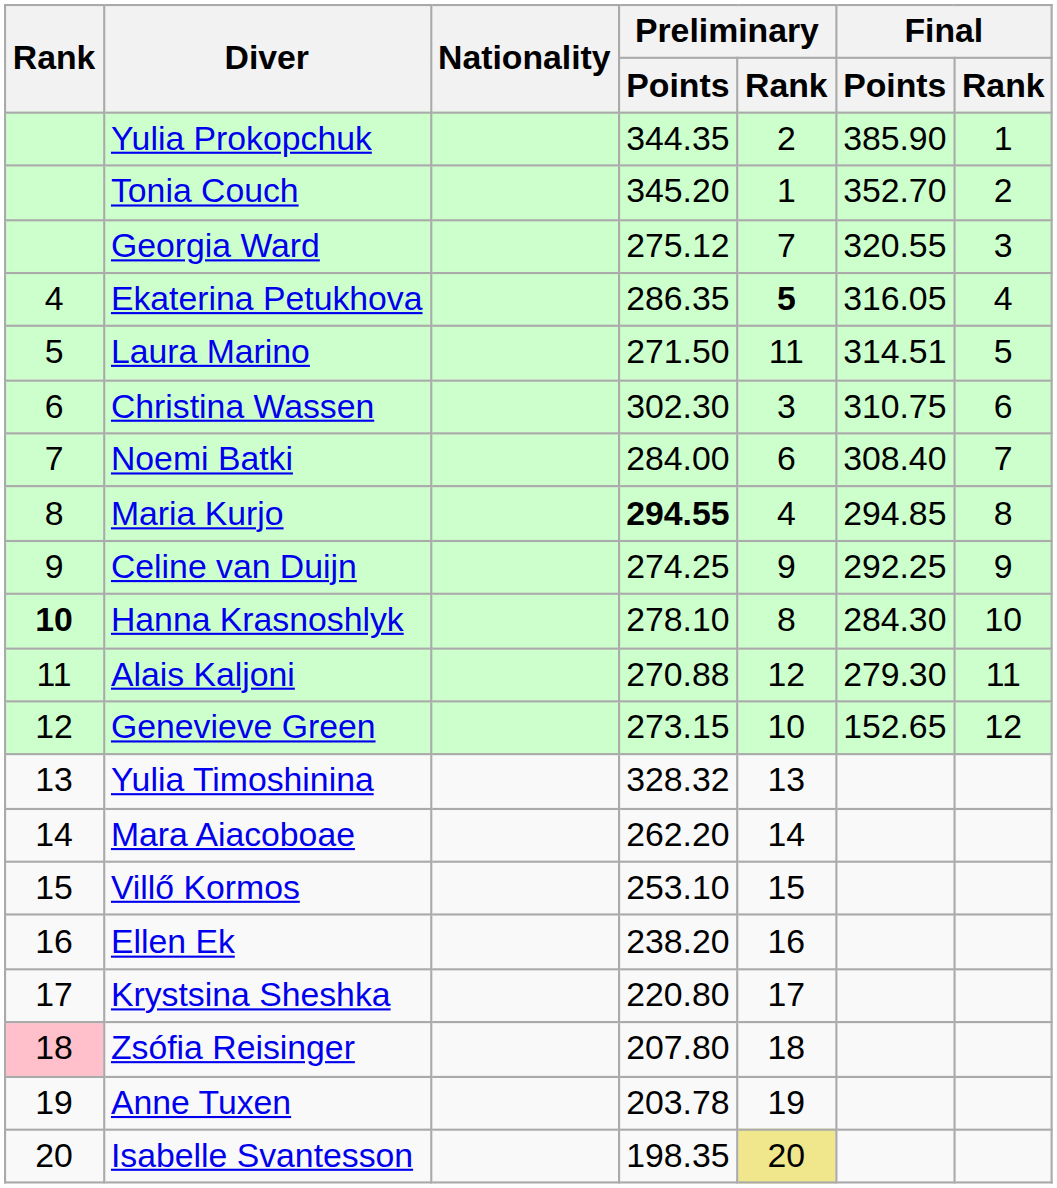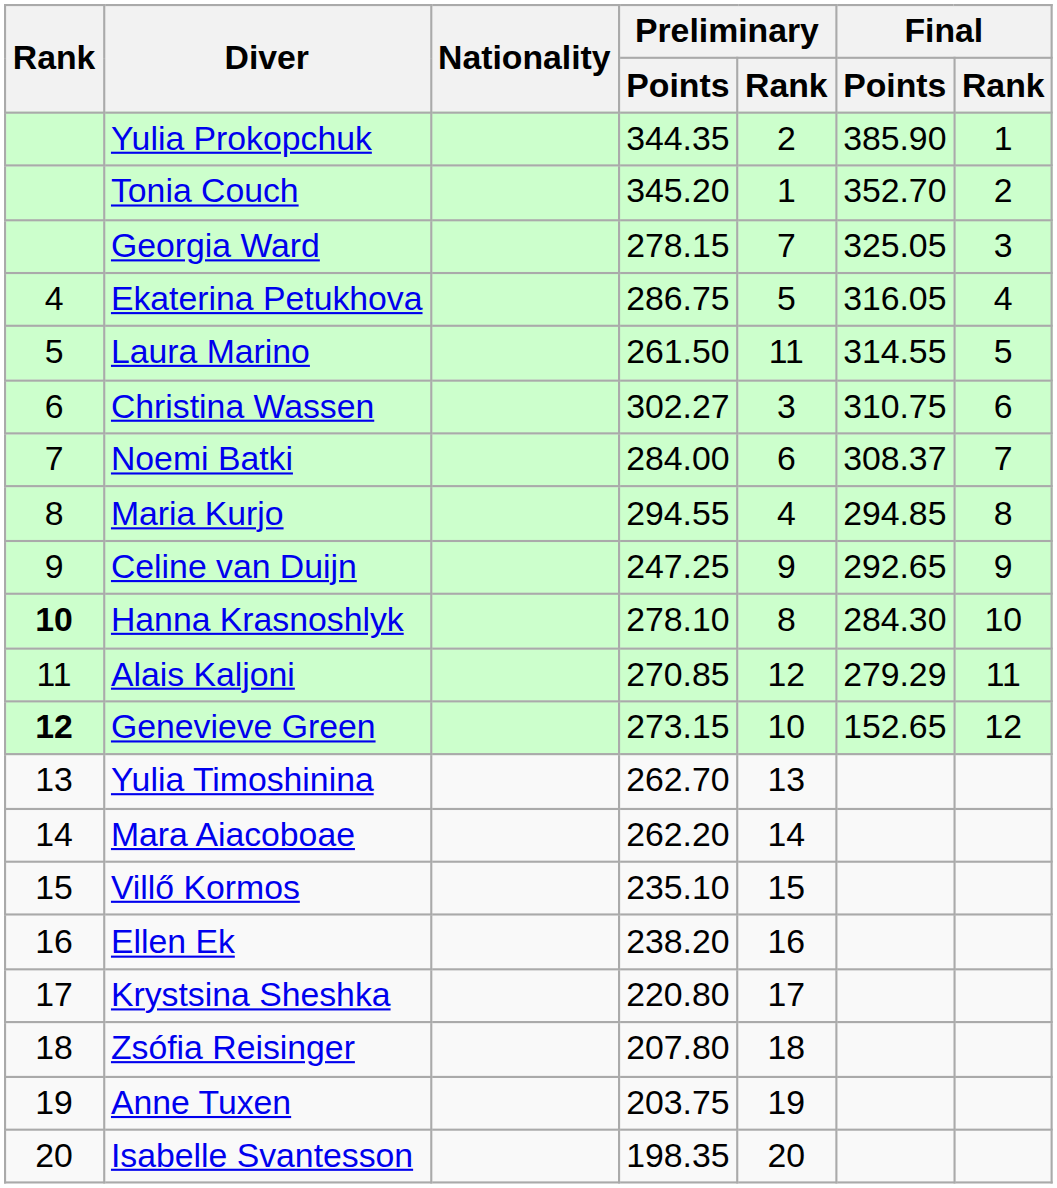Georgia Ward | Preliminary / Points: 275.12 -> 278.15
Georgia Ward | Final / Points: 320.55 -> 325.05
Ekaterina Petukhova | Preliminary / Points: 286.35 -> 286.75
Ekaterina Petukhova | Preliminary / Rank: bold -> normal
Laura Marino | Preliminary / Points: 271.50 -> 261.50
Laura Marino | Final / Points: 314.51 -> 314.55
Christina Wassen | Preliminary / Points: 302.30 -> 302.27
Noemi Batki | Final / Points: 308.40 -> 308.37
Maria Kurjo | Preliminary / Points: bold -> normal
Celine van Duijn | Preliminary / Points: 274.25 -> 247.25
Celine van Duijn | Final / Points: 292.25 -> 292.65
Alais Kaljoni | Preliminary / Points: 270.88 -> 270.85
Alais Kaljoni | Final / Points: 279.30 -> 279.29
Genevieve Green | Rank: normal -> bold
Yulia Timoshinina | Preliminary / Points: 328.32 -> 262.70
Villő Kormos | Preliminary / Points: 253.10 -> 235.10
Zsófia Reisinger | Rank: pink background -> no background
Anne Tuxen | Preliminary / Points: 203.78 -> 203.75
Isabelle Svantesson | Preliminary / Rank: khaki background -> no background
